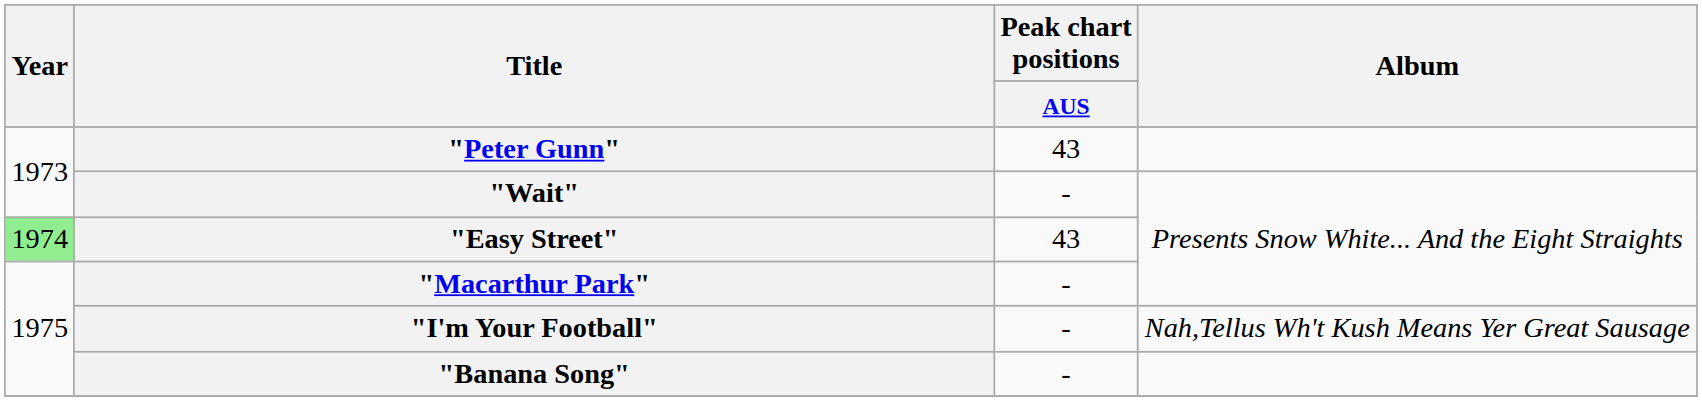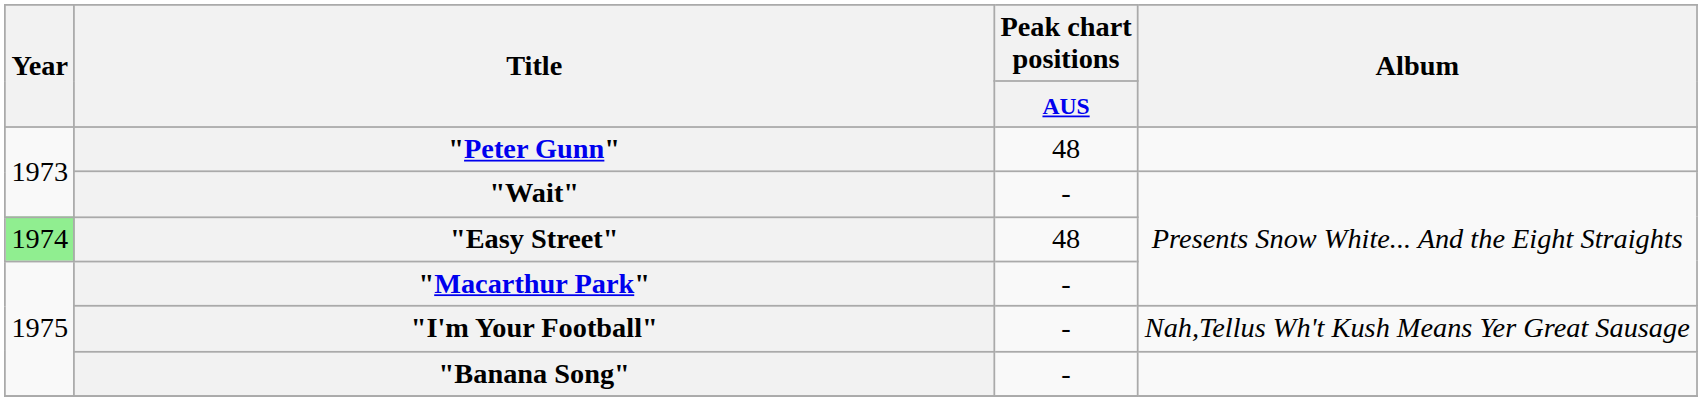"Peter Gunn" | Peak chart positions / AUS: 43 -> 48
"Easy Street" | Peak chart positions / AUS: 43 -> 48
